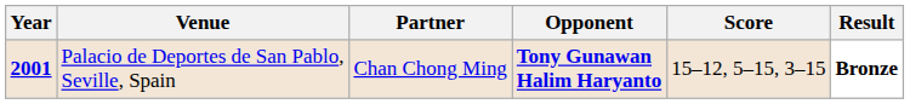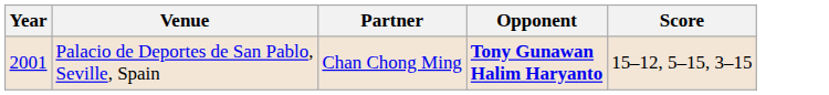- column: Result | Bronze
Palacio de Deportes de San Pablo, Seville, Spain | Year: bold -> normal
